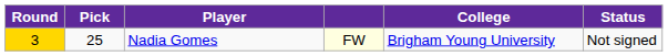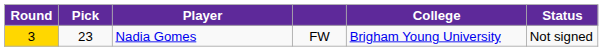Nadia Gomes | Pick: 25 -> 23
Nadia Gomes | column 4: lightyellow background -> no background
